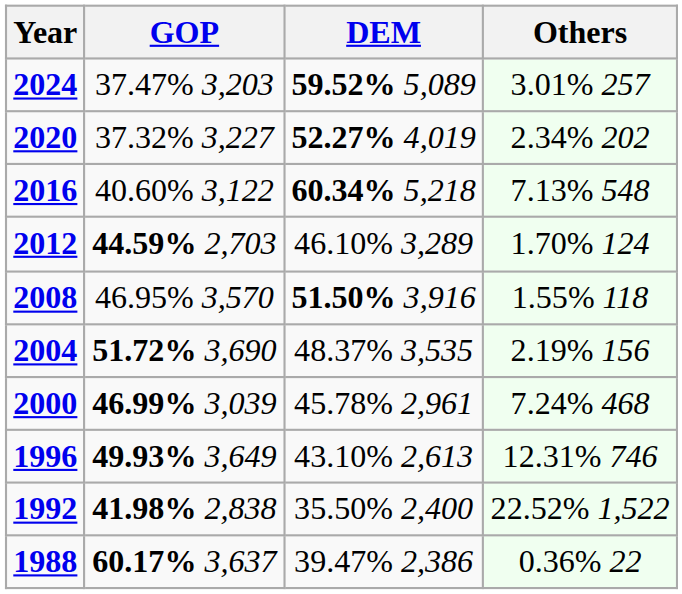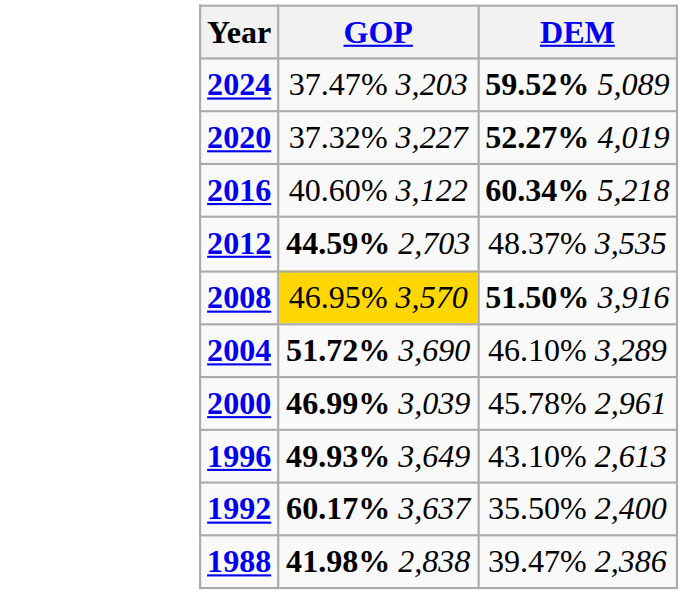- column: Others | 3.01% 257 | 2.34% 202 | 7.13% 548 | 1.70% 124 | 1.55% 118 | 2.19% 156 | 7.24% 468 | 12.31% 746 | 22.52% 1,522 | 0.36% 22
2012 | DEM: 46.10% 3,289 -> 48.37% 3,535
2008 | GOP: no background -> gold background
2004 | DEM: 48.37% 3,535 -> 46.10% 3,289
1992 | GOP: 41.98% 2,838 -> 60.17% 3,637
1988 | GOP: 60.17% 3,637 -> 41.98% 2,838
